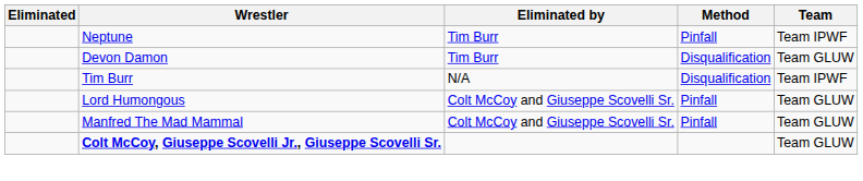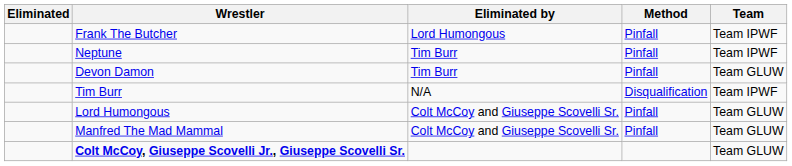+ row: Frank The Butcher | Lord Humongous | Pinfall | Team IPWF
Devon Damon | Method: Disqualification -> Pinfall
